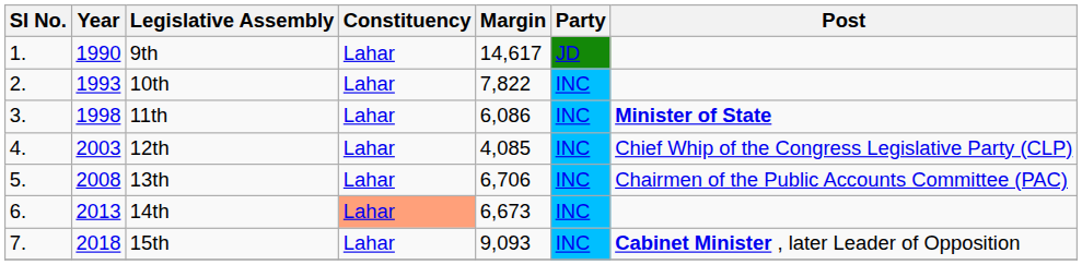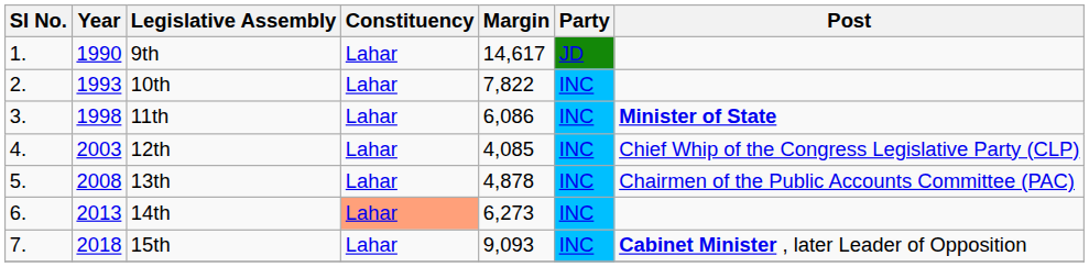13th | Margin: 6,706 -> 4,878
14th | Margin: 6,673 -> 6,273
